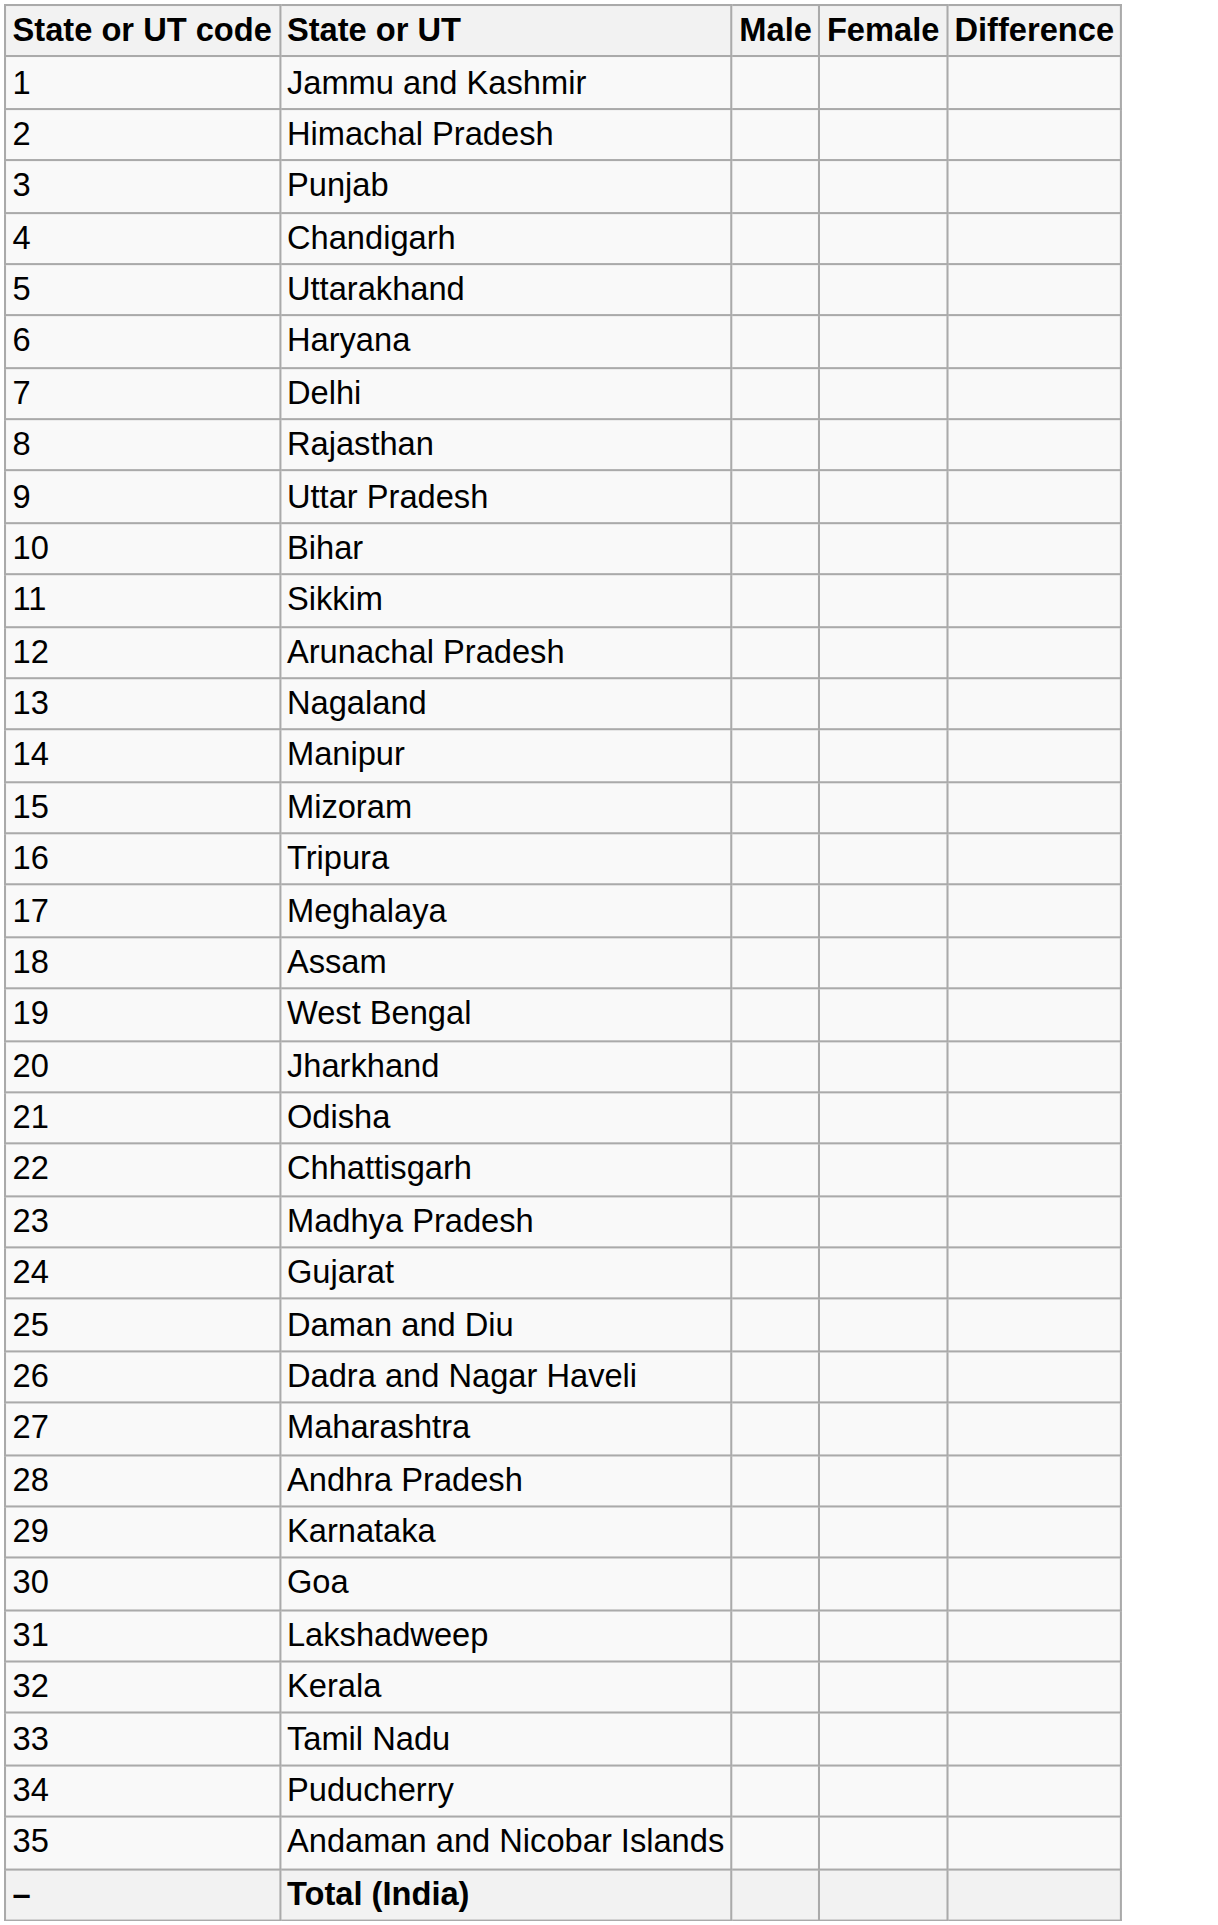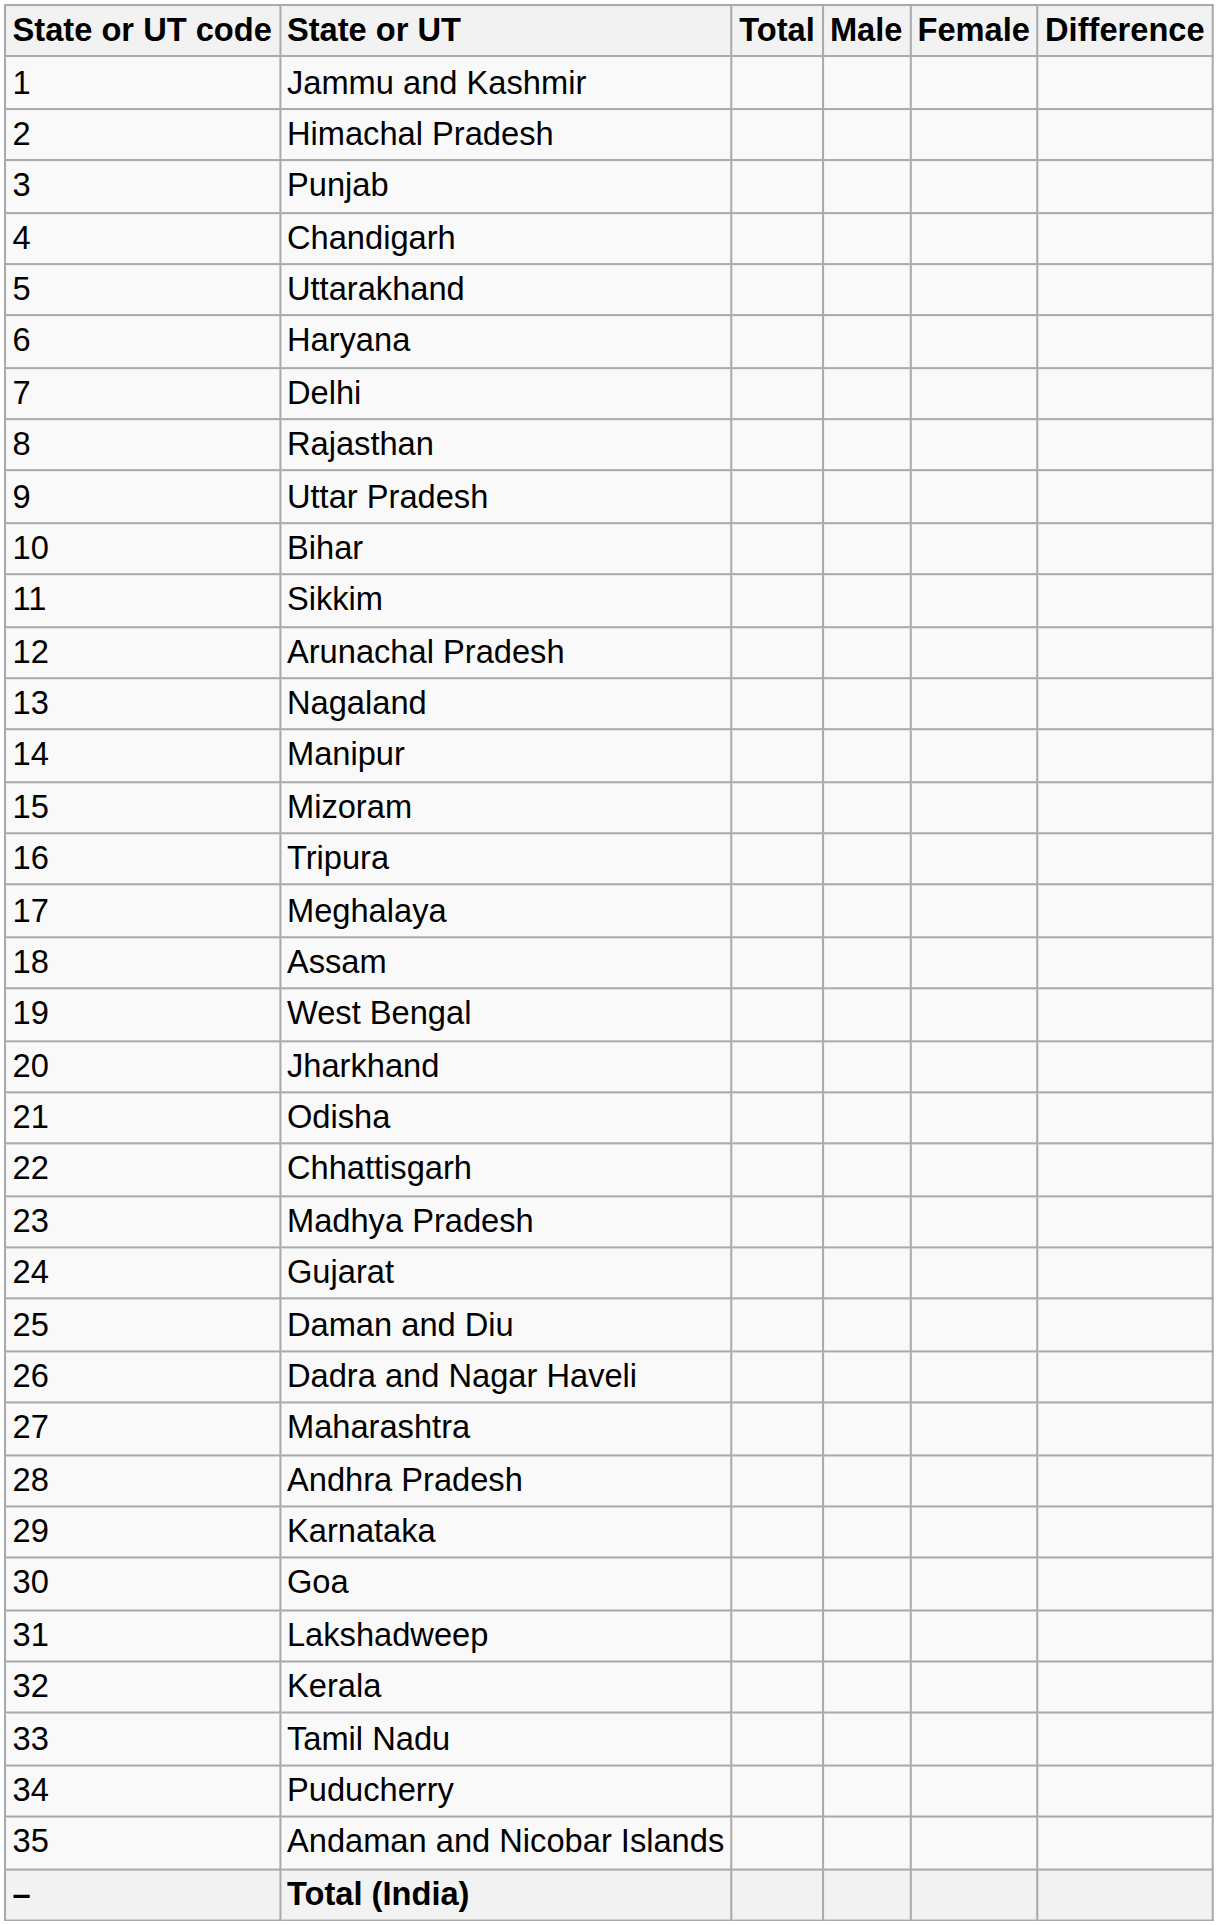+ column: Total
